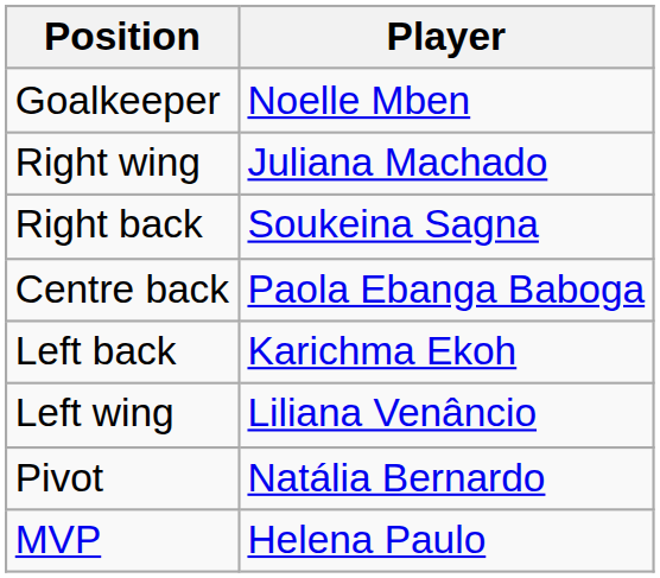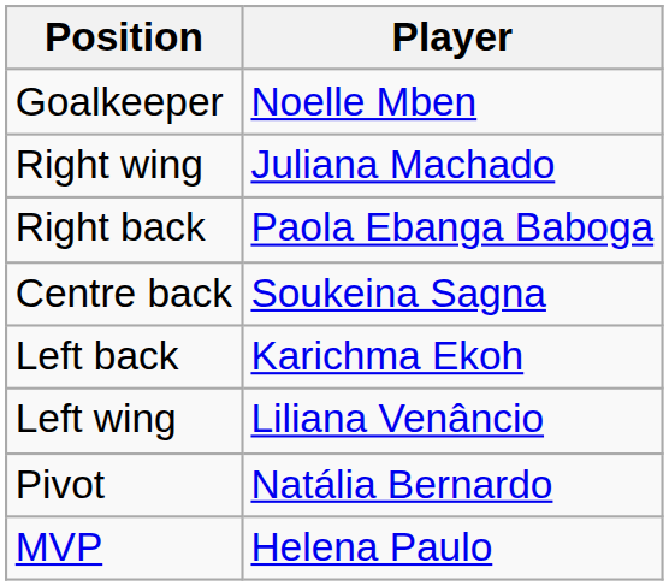Right back | Player: Soukeina Sagna -> Paola Ebanga Baboga
Centre back | Player: Paola Ebanga Baboga -> Soukeina Sagna
